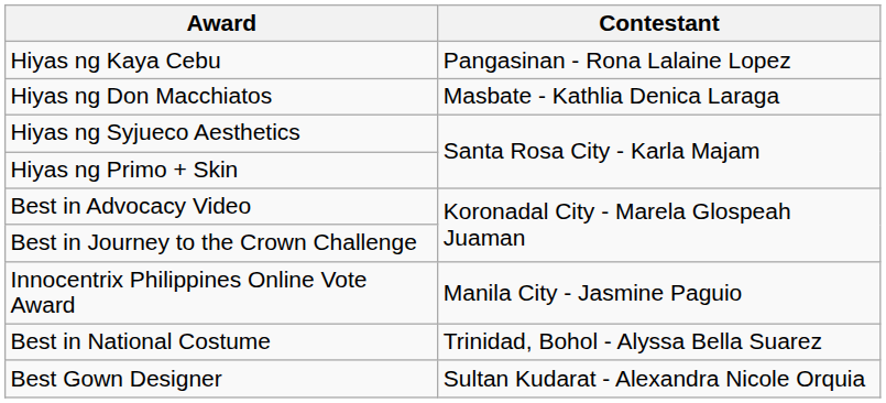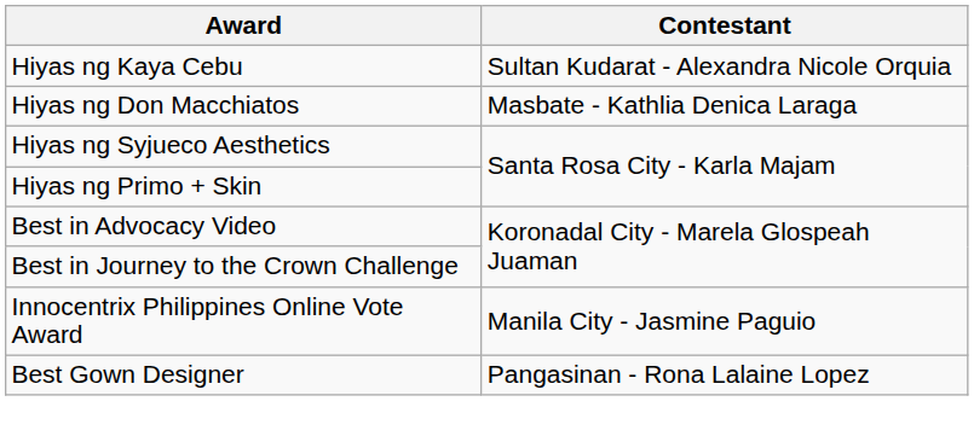Hiyas ng Kaya Cebu | Contestant: Pangasinan - Rona Lalaine Lopez -> Sultan Kudarat - Alexandra Nicole Orquia
- row: Best in National Costume | Trinidad, Bohol - Alyssa Bella Suarez
Best Gown Designer | Contestant: Sultan Kudarat - Alexandra Nicole Orquia -> Pangasinan - Rona Lalaine Lopez
